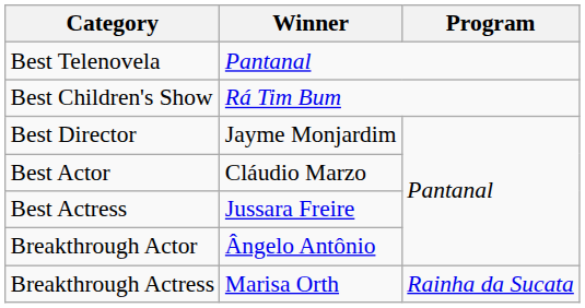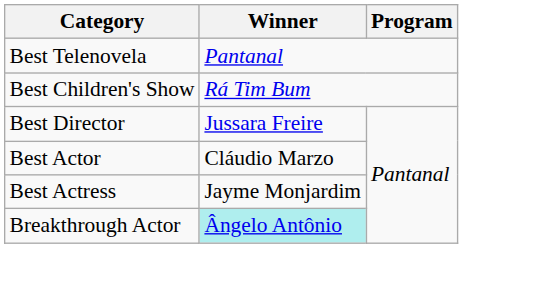Best Director | Winner: Jayme Monjardim -> Jussara Freire
Best Actress | Winner: Jussara Freire -> Jayme Monjardim
Breakthrough Actor | Winner: no background -> paleturquoise background
- row: Breakthrough Actress | Marisa Orth | Rainha da Sucata
